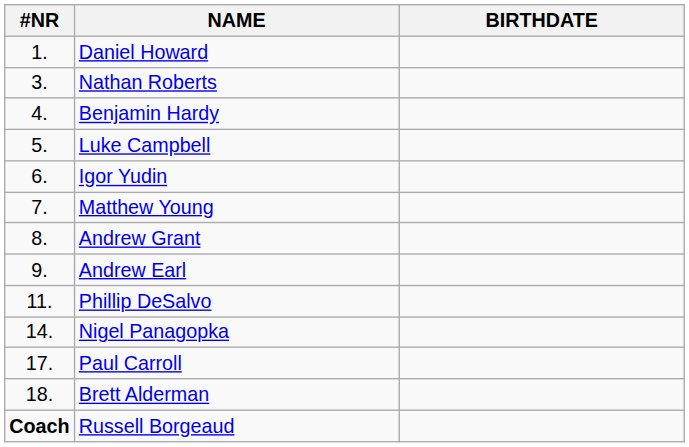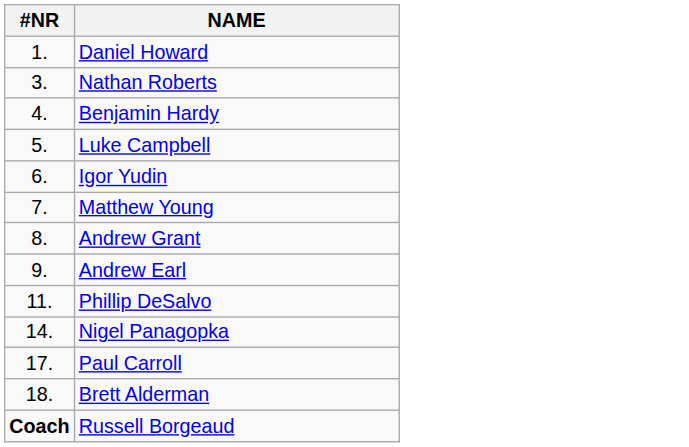- column: BIRTHDATE
